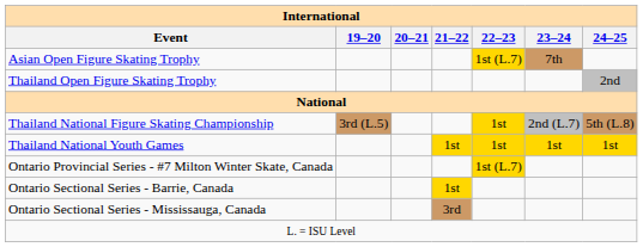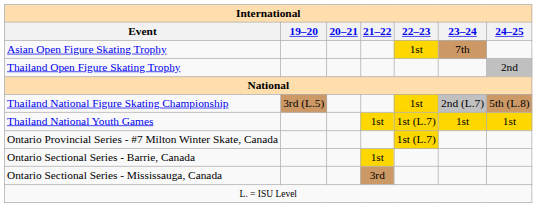Asian Open Figure Skating Trophy | 22–23: 1st (L.7) -> 1st
Thailand National Youth Games | 22–23: 1st -> 1st (L.7)
